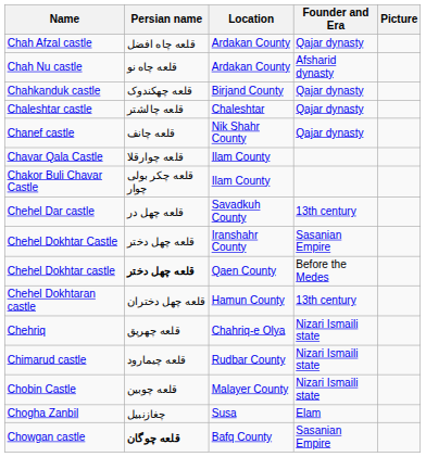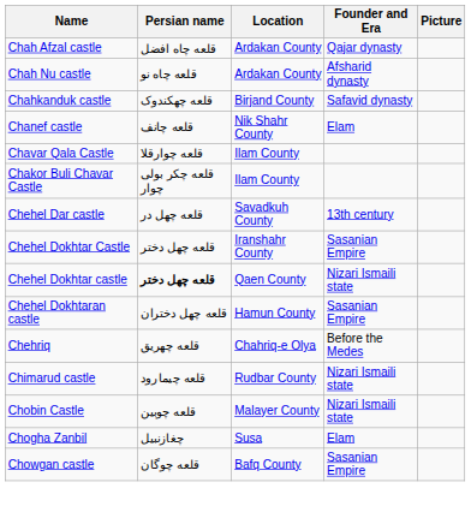Chahkanduk castle | Founder and Era: Qajar dynasty -> Safavid dynasty
- row: Chaleshtar castle | قلعه چالشتر | Chaleshtar | Qajar dynasty
Chanef castle | Founder and Era: Qajar dynasty -> Elam
Chehel Dokhtar castle | Founder and Era: Before the Medes -> Nizari Ismaili state
Chehel Dokhtaran castle | Founder and Era: 13th century -> Sasanian Empire
Chehriq | Founder and Era: Nizari Ismaili state -> Before the Medes
Chowgan castle | Persian name: bold -> normal
